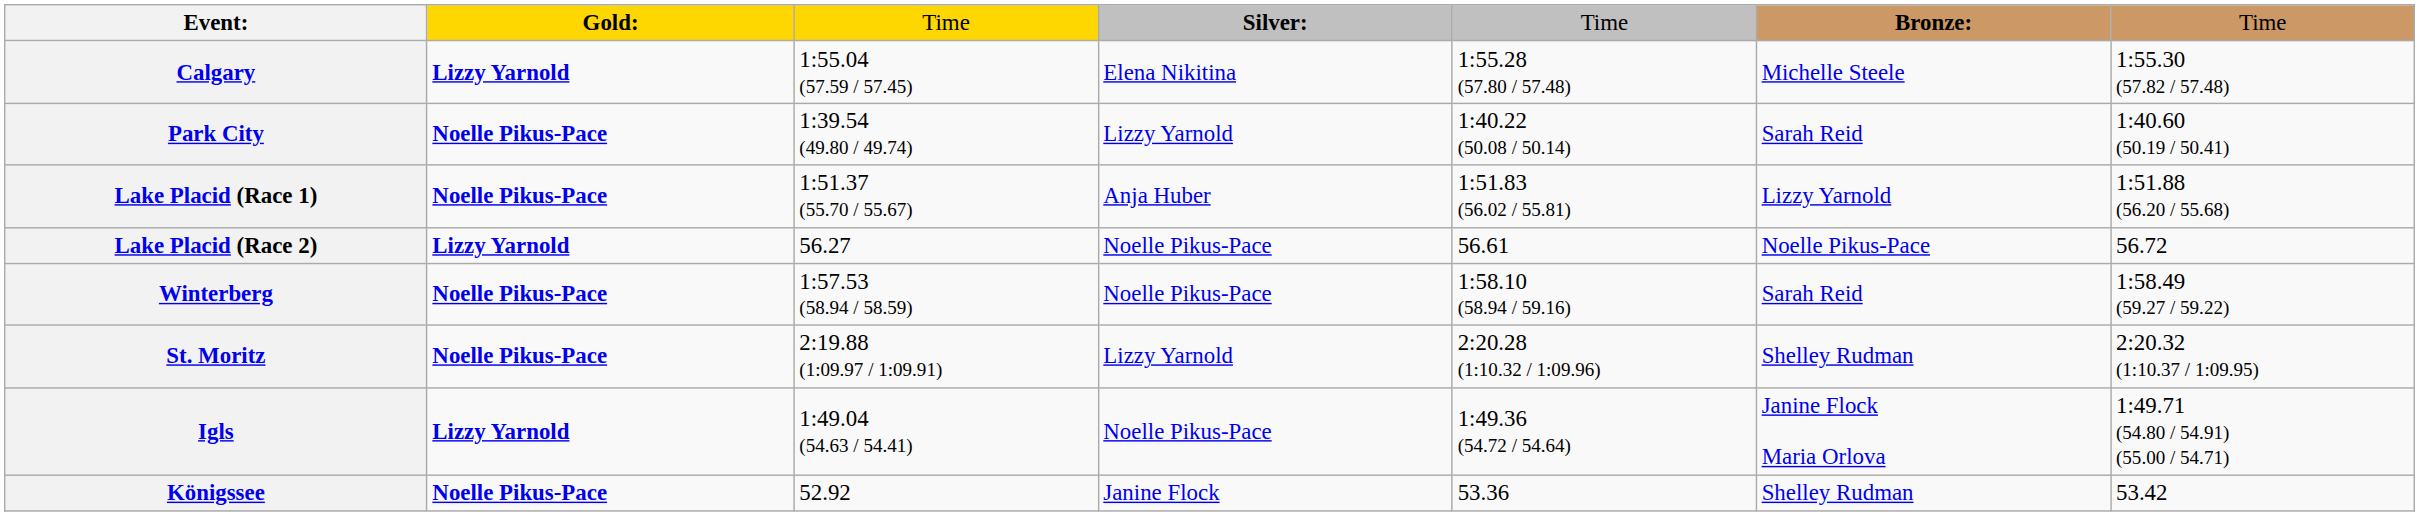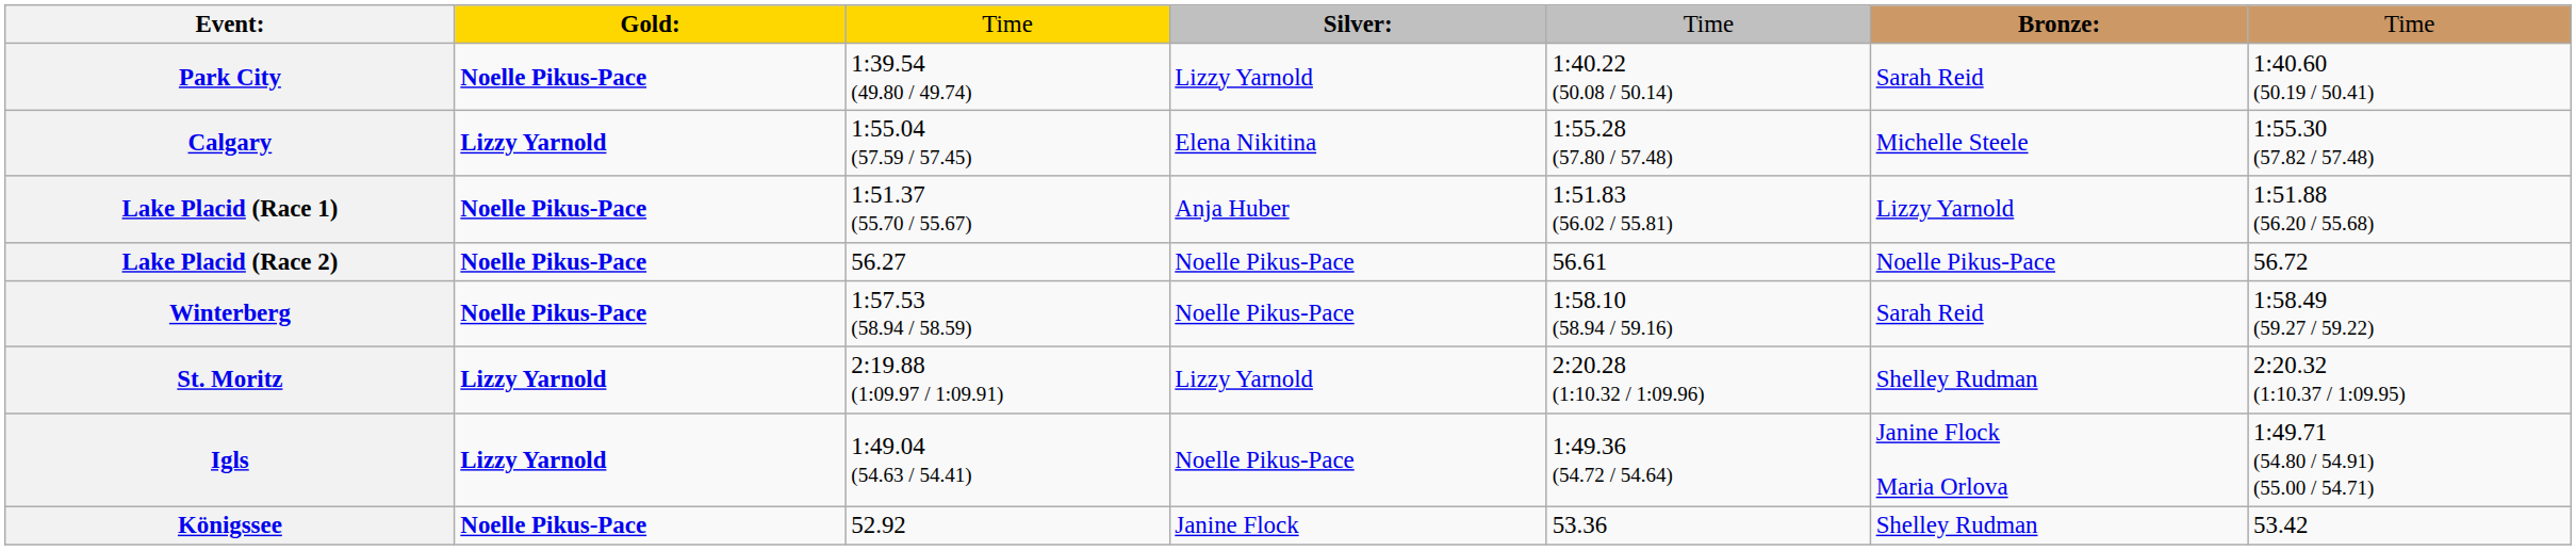rows swapped: Calgary <-> Park City
Lake Placid (Race 2) | column 2: Lizzy Yarnold -> Noelle Pikus-Pace
St. Moritz | column 2: Noelle Pikus-Pace -> Lizzy Yarnold
